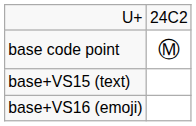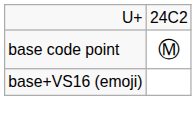- row: base+VS15 (text)
